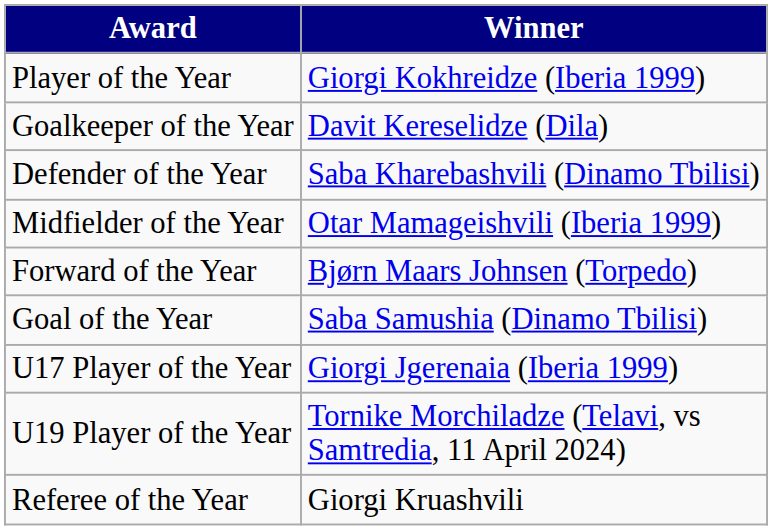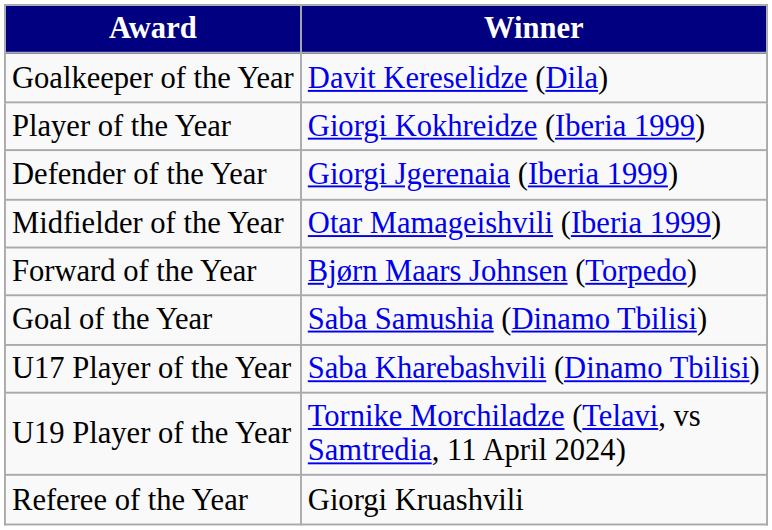rows swapped: Player of the Year <-> Goalkeeper of the Year
Defender of the Year | Winner: Saba Kharebashvili (Dinamo Tbilisi) -> Giorgi Jgerenaia (Iberia 1999)
U17 Player of the Year | Winner: Giorgi Jgerenaia (Iberia 1999) -> Saba Kharebashvili (Dinamo Tbilisi)
